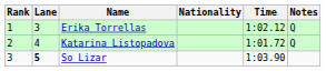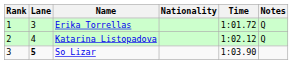Erika Torrellas | Time: 1:02.12 -> 1:01.72
Katarina Listopadova | Time: 1:01.72 -> 1:02.12
